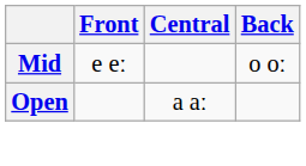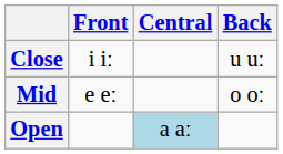+ row: Close | i iː | u uː
Open | Central: no background -> lightblue background
